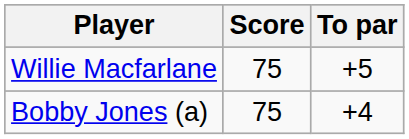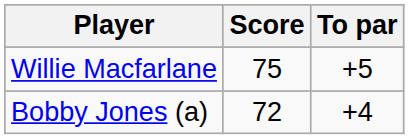Bobby Jones (a) | Score: 75 -> 72
